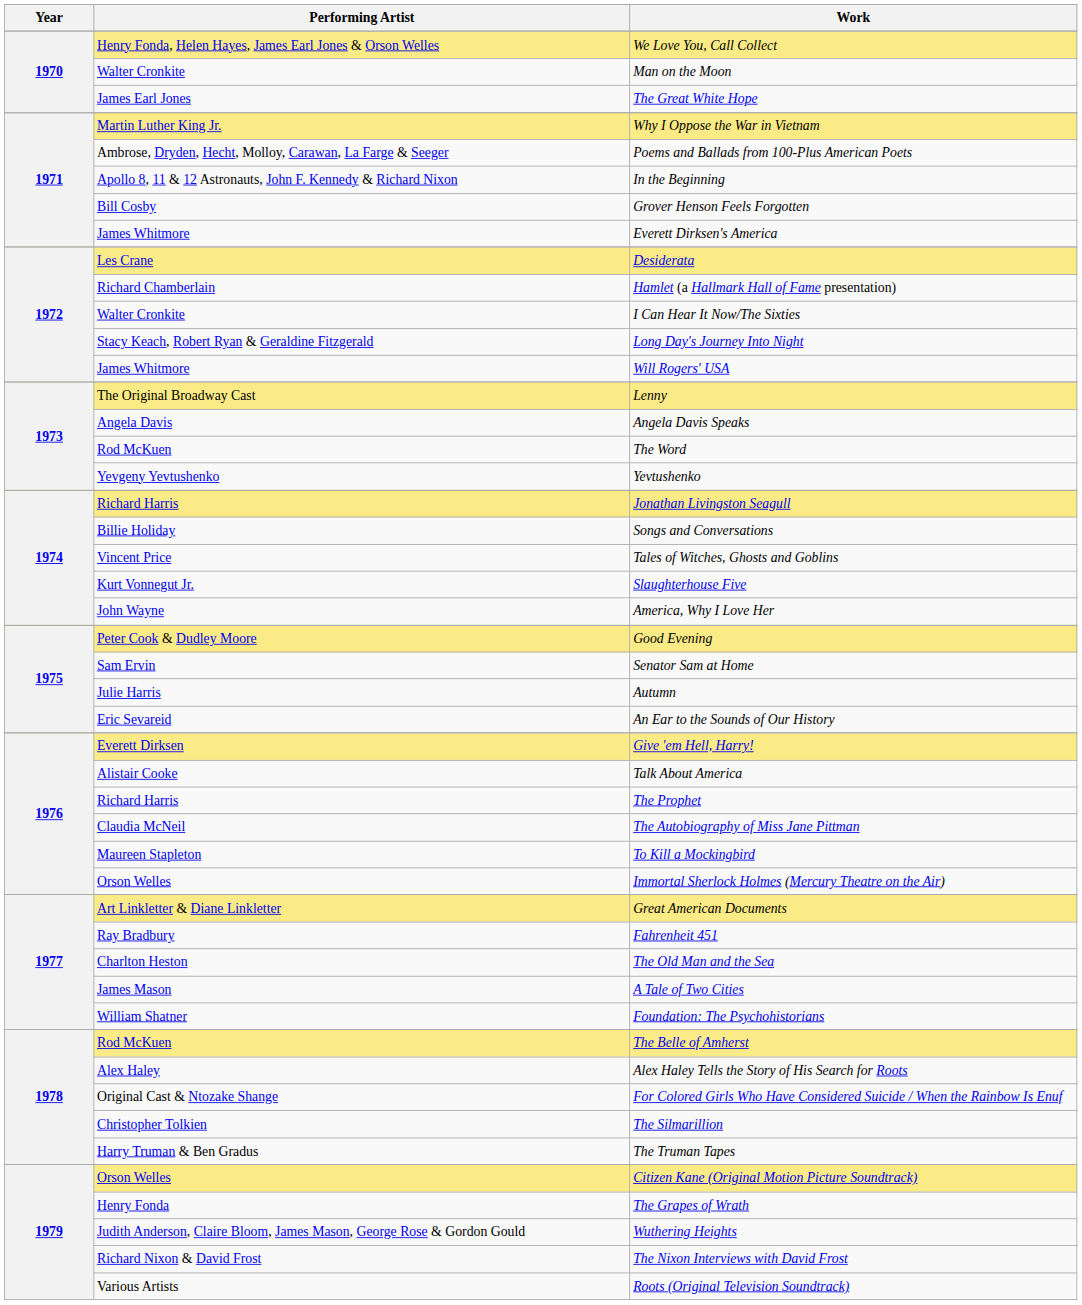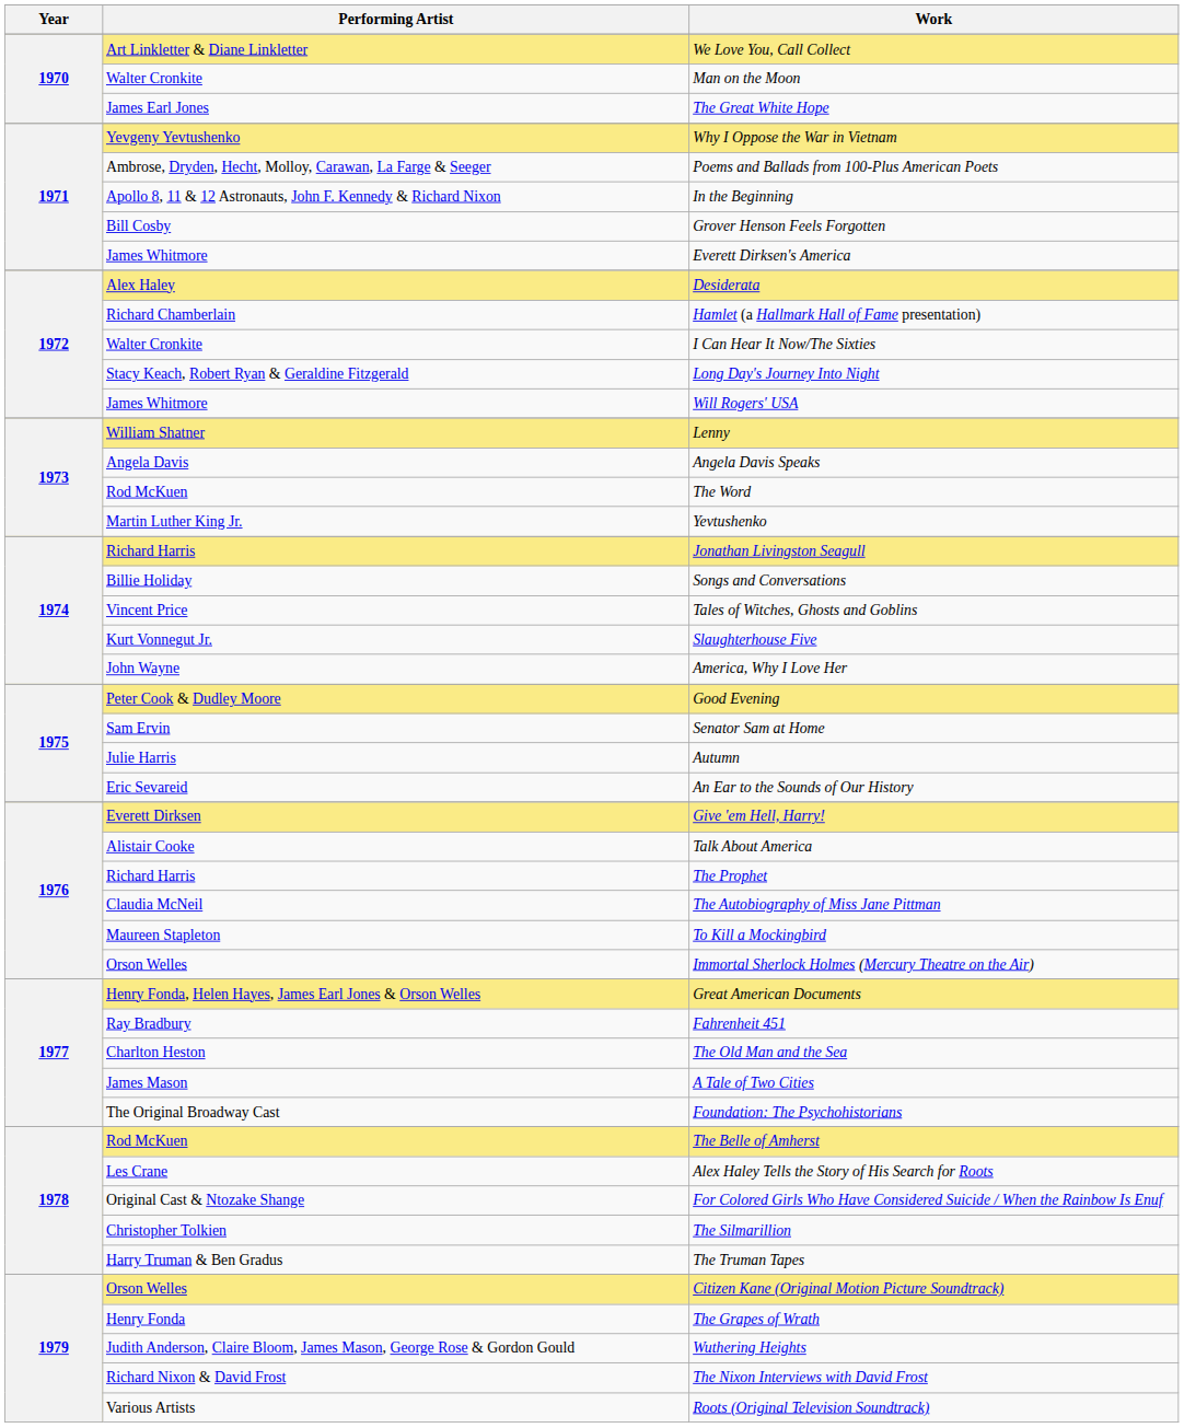We Love You, Call Collect | Performing Artist: Henry Fonda, Helen Hayes, James Earl Jones & Orson Welles -> Art Linkletter & Diane Linkletter
Why I Oppose the War in Vietnam | Performing Artist: Martin Luther King Jr. -> Yevgeny Yevtushenko
Desiderata | Performing Artist: Les Crane -> Alex Haley
Lenny | Performing Artist: The Original Broadway Cast -> William Shatner
Yevtushenko | Performing Artist: Yevgeny Yevtushenko -> Martin Luther King Jr.
Great American Documents | Performing Artist: Art Linkletter & Diane Linkletter -> Henry Fonda, Helen Hayes, James Earl Jones & Orson Welles
Foundation: The Psychohistorians | Performing Artist: William Shatner -> The Original Broadway Cast
Alex Haley Tells the Story of His Search for Roots | Performing Artist: Alex Haley -> Les Crane
